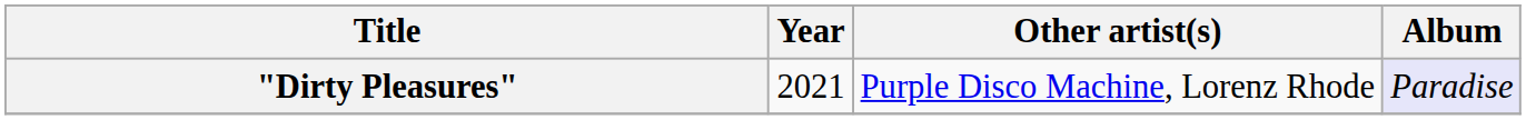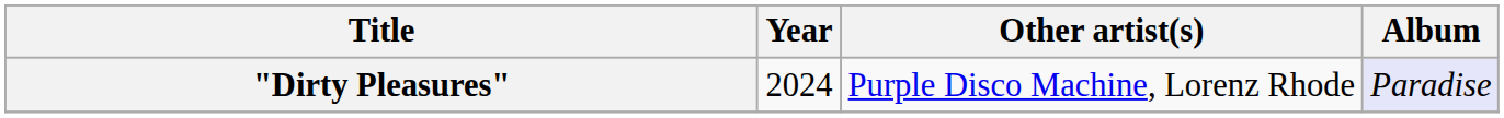"Dirty Pleasures" | Year: 2021 -> 2024
